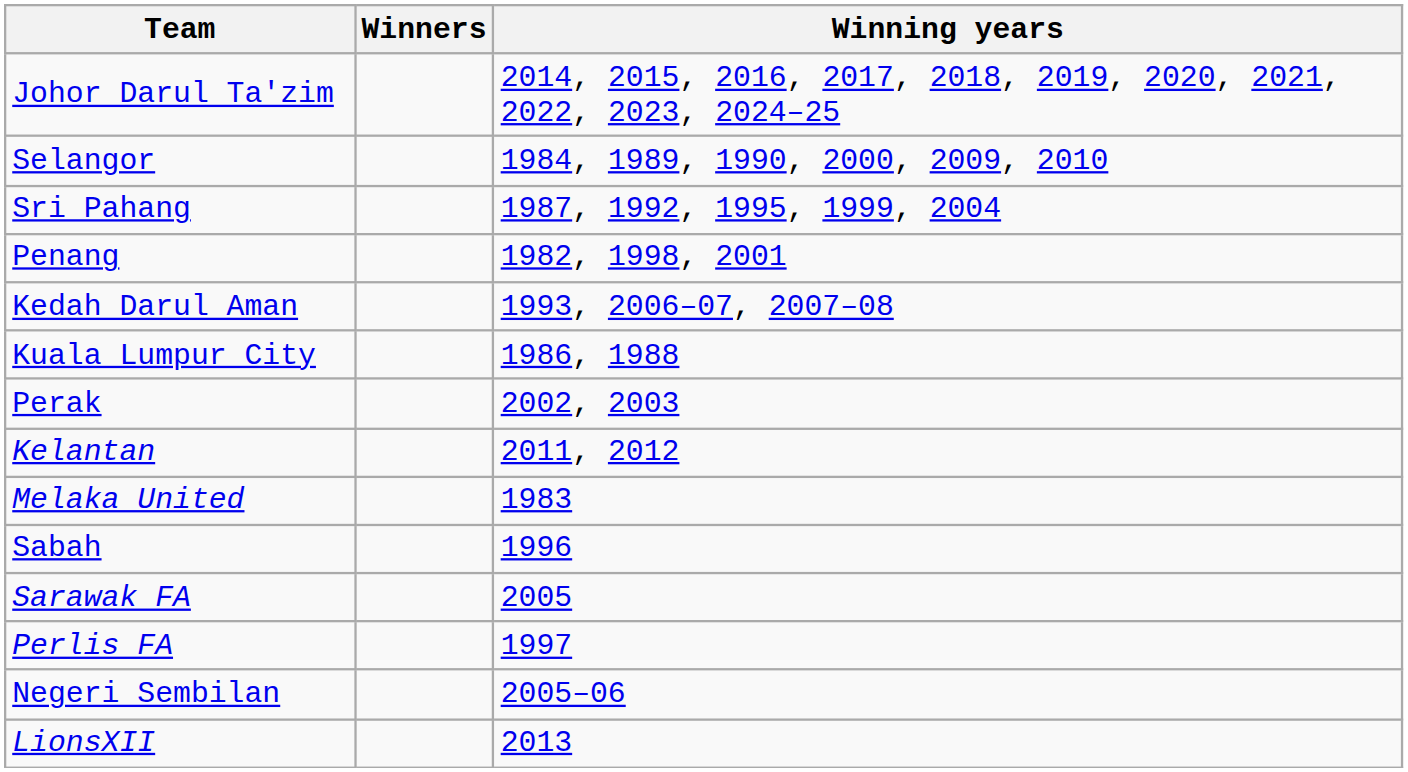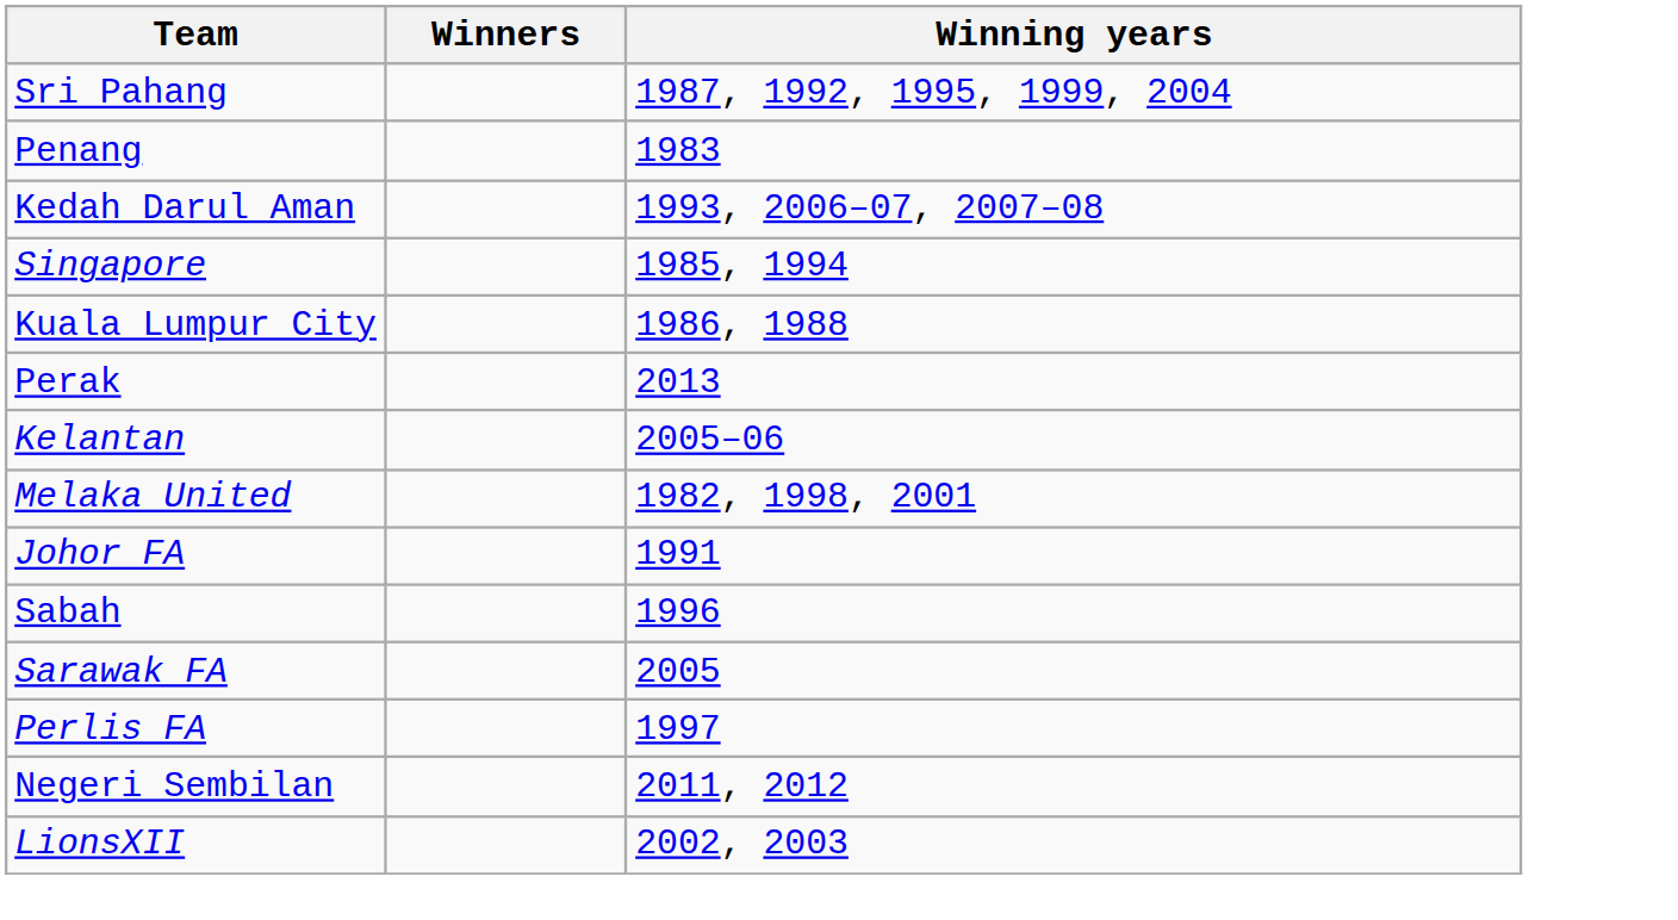- row: Johor Darul Ta'zim | 2014, 2015, 2016, 2017, 2018, 2019, 2020, 2021, 2022, 2023, 2024–25
- row: Selangor | 1984, 1989, 1990, 2000, 2009, 2010
Penang | Winning years: 1982, 1998, 2001 -> 1983
+ row: Singapore | 1985, 1994
Perak | Winning years: 2002, 2003 -> 2013
Kelantan | Winning years: 2011, 2012 -> 2005–06
Melaka United | Winning years: 1983 -> 1982, 1998, 2001
+ row: Johor FA | 1991
Negeri Sembilan | Winning years: 2005–06 -> 2011, 2012
LionsXII | Winning years: 2013 -> 2002, 2003
